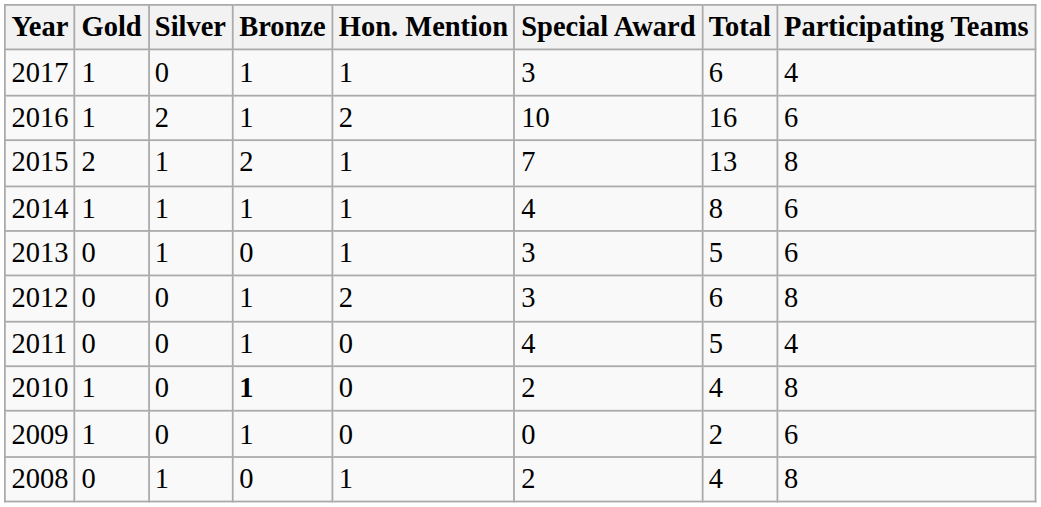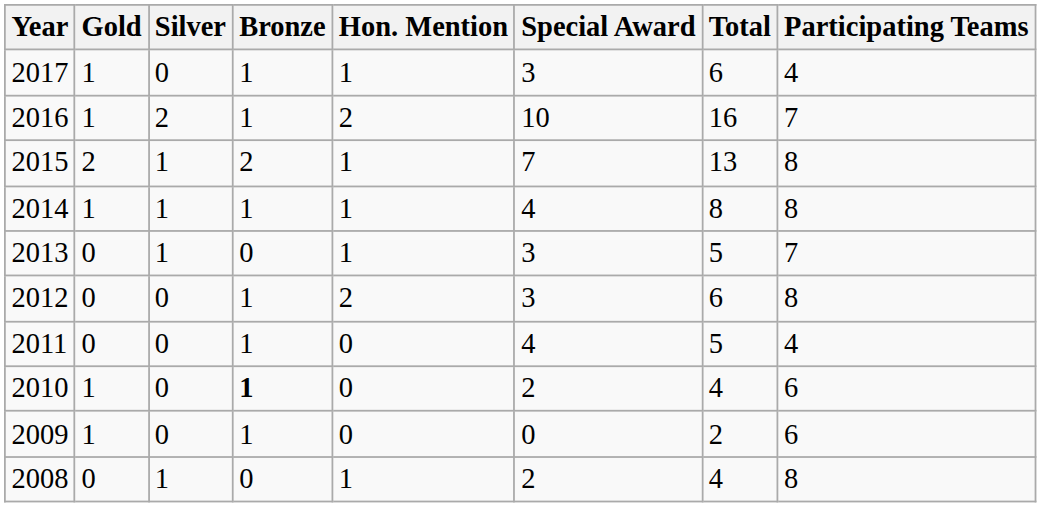2016 | Participating Teams: 6 -> 7
2014 | Participating Teams: 6 -> 8
2013 | Participating Teams: 6 -> 7
2010 | Participating Teams: 8 -> 6
